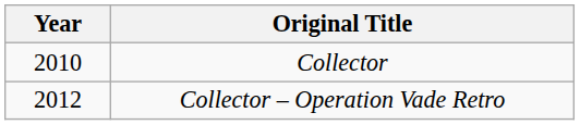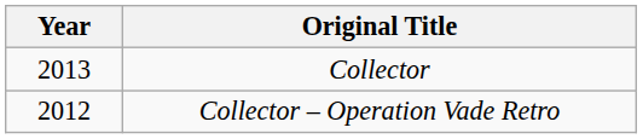Collector | Year: 2010 -> 2013
